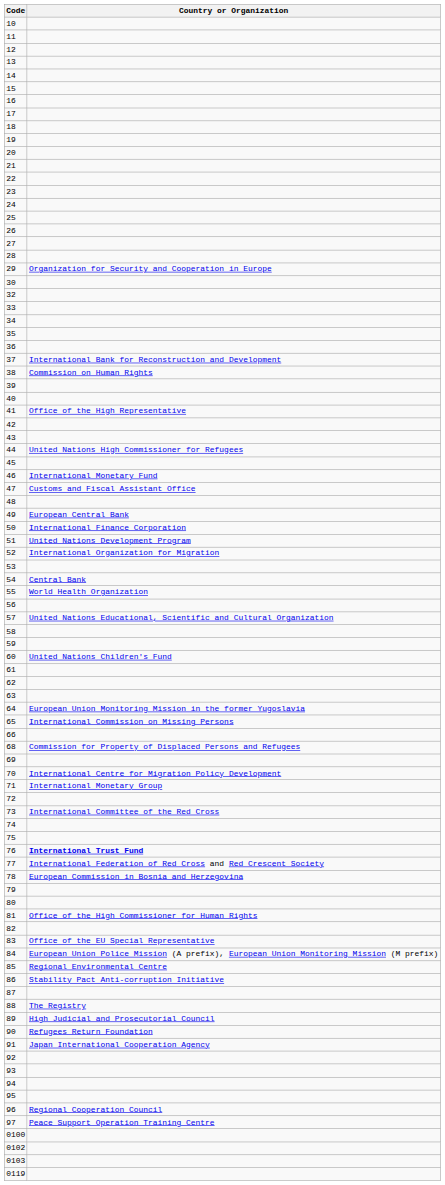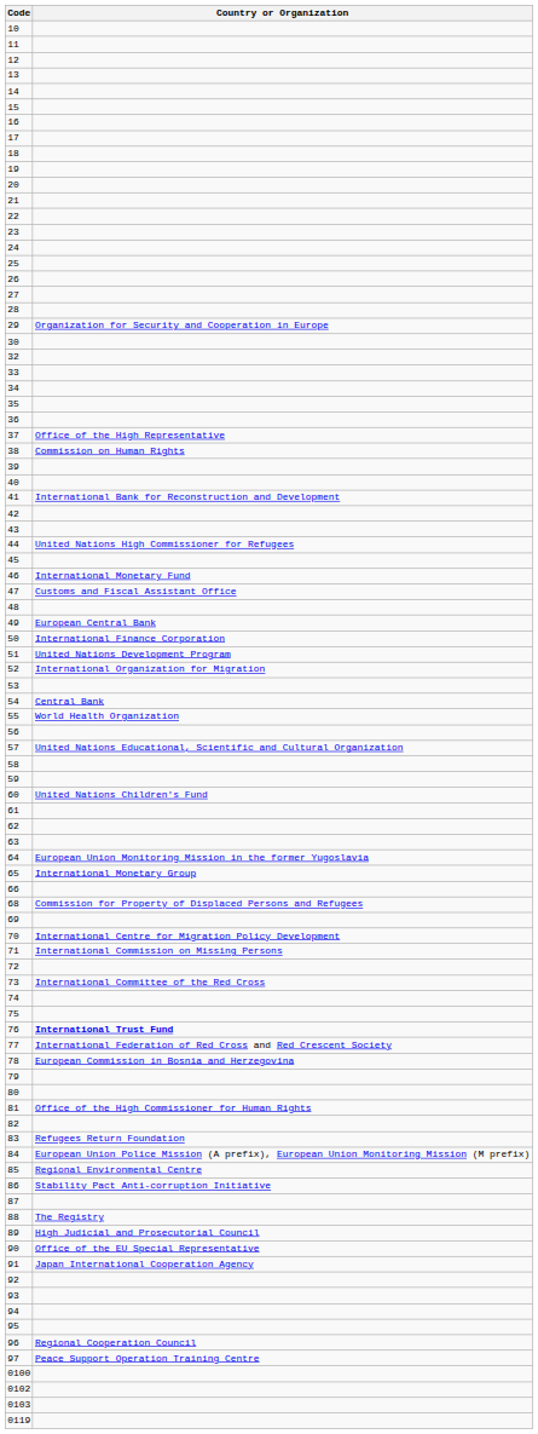37 | Country or Organization: International Bank for Reconstruction and Development -> Office of the High Representative
41 | Country or Organization: Office of the High Representative -> International Bank for Reconstruction and Development
65 | Country or Organization: International Commission on Missing Persons -> International Monetary Group
71 | Country or Organization: International Monetary Group -> International Commission on Missing Persons
83 | Country or Organization: Office of the EU Special Representative -> Refugees Return Foundation
90 | Country or Organization: Refugees Return Foundation -> Office of the EU Special Representative
